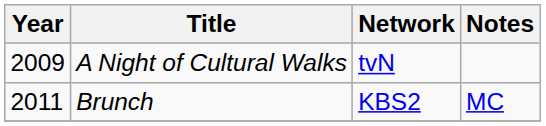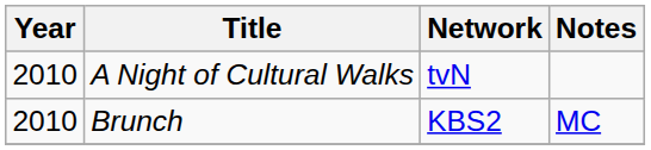A Night of Cultural Walks | Year: 2009 -> 2010
Brunch | Year: 2011 -> 2010
